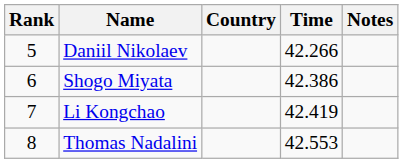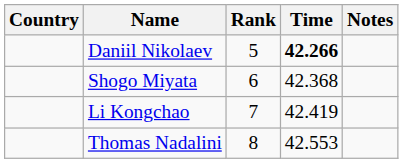columns swapped: Rank <-> Country
Daniil Nikolaev | Time: normal -> bold
Shogo Miyata | Time: 42.386 -> 42.368
